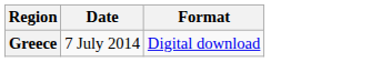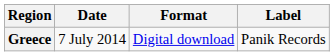+ column: Label | Panik Records
